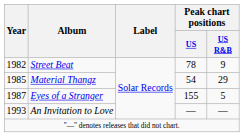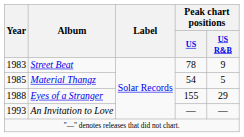Street Beat | Year: 1982 -> 1983
Material Thangz | Peak chart positions / US R&B: 29 -> 5
Eyes of a Stranger | Year: 1987 -> 1988
Eyes of a Stranger | Peak chart positions / US R&B: 5 -> 29
